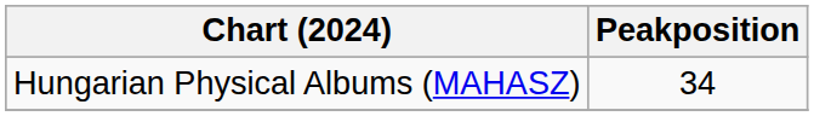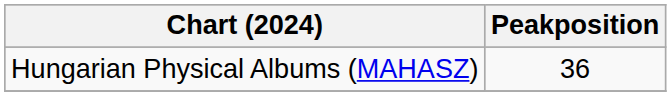Hungarian Physical Albums (MAHASZ) | Peakposition: 34 -> 36
